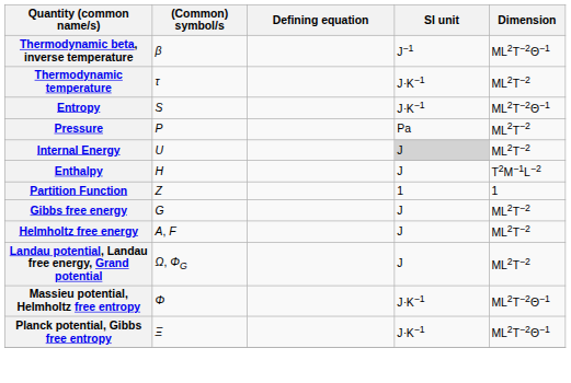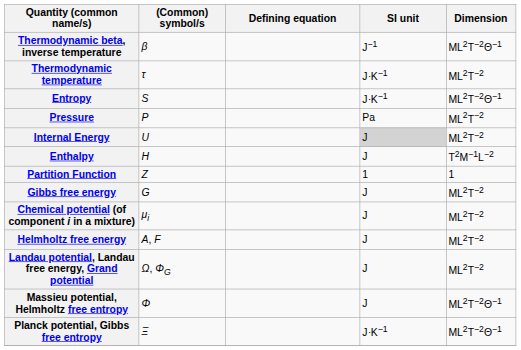+ row: Chemical potential (of component i in a mixture) | μi | J | ML2T−2
Massieu potential, Helmholtz free entropy | SI unit: J⋅K−1 -> J
